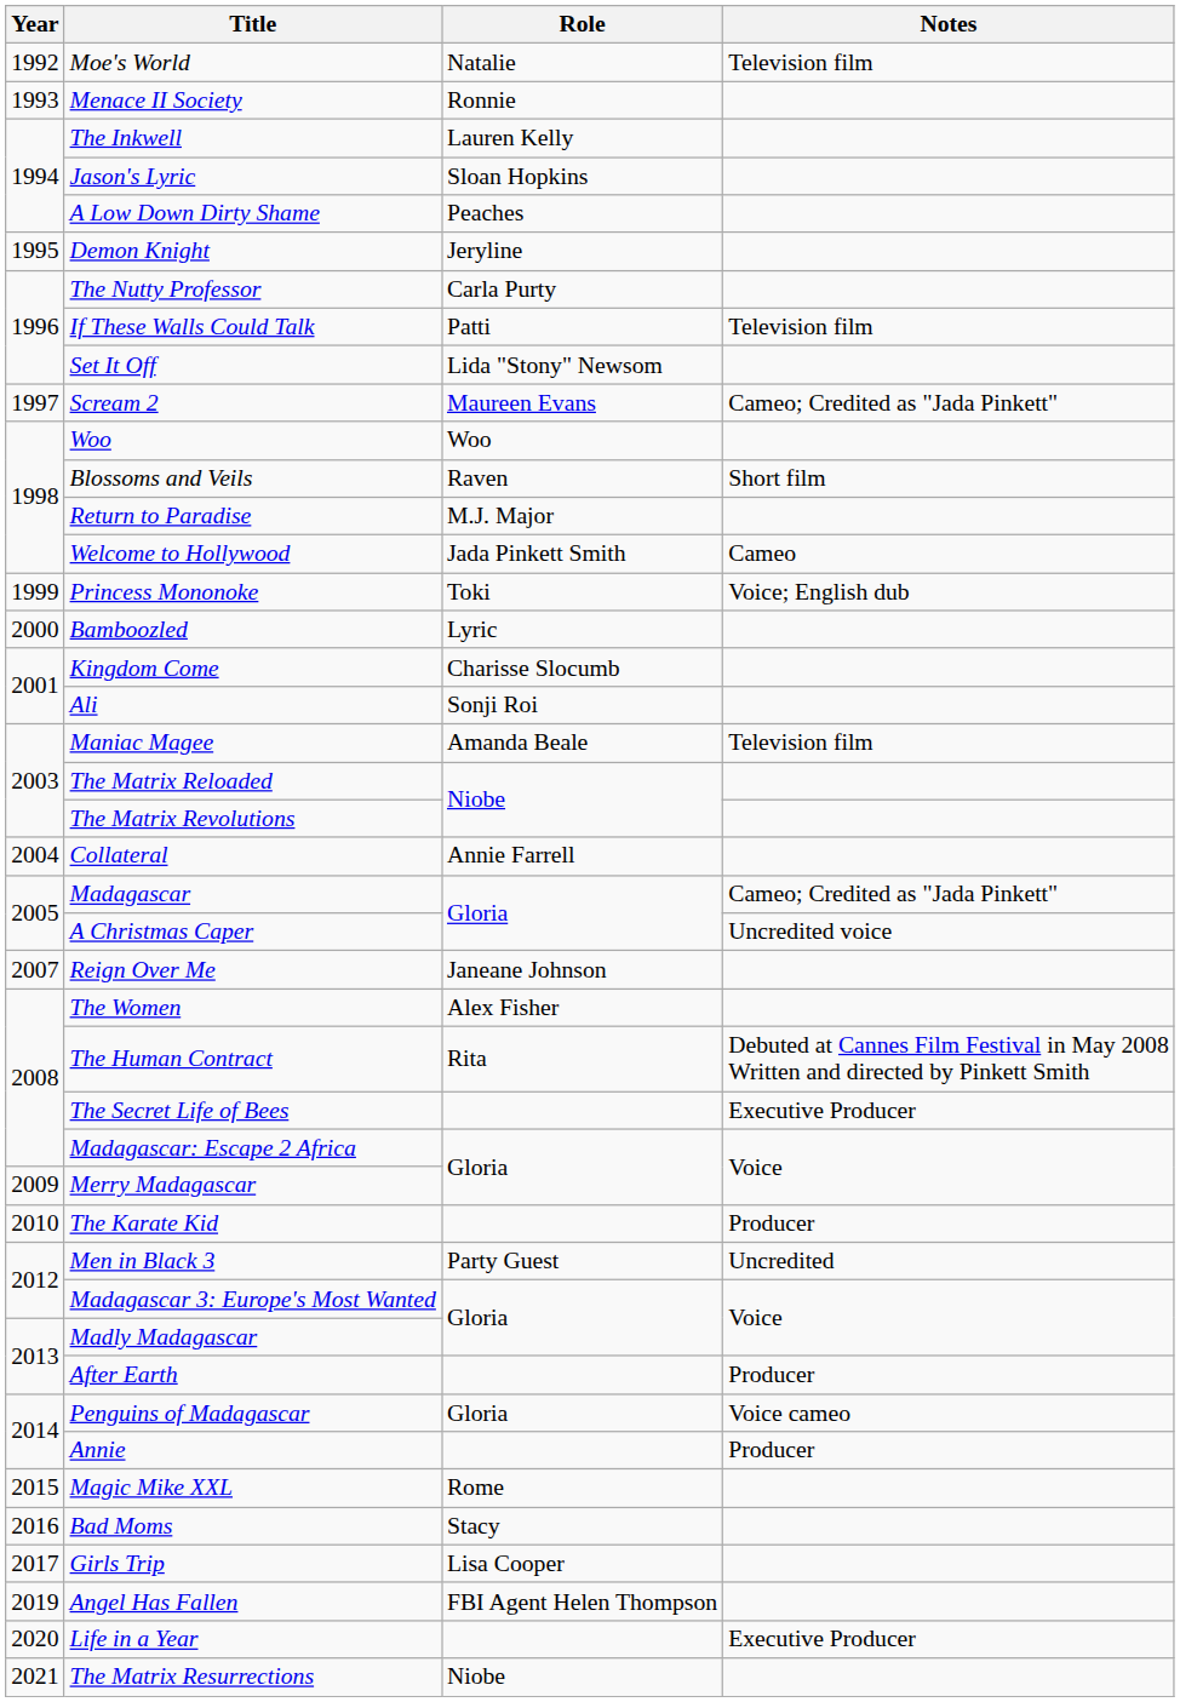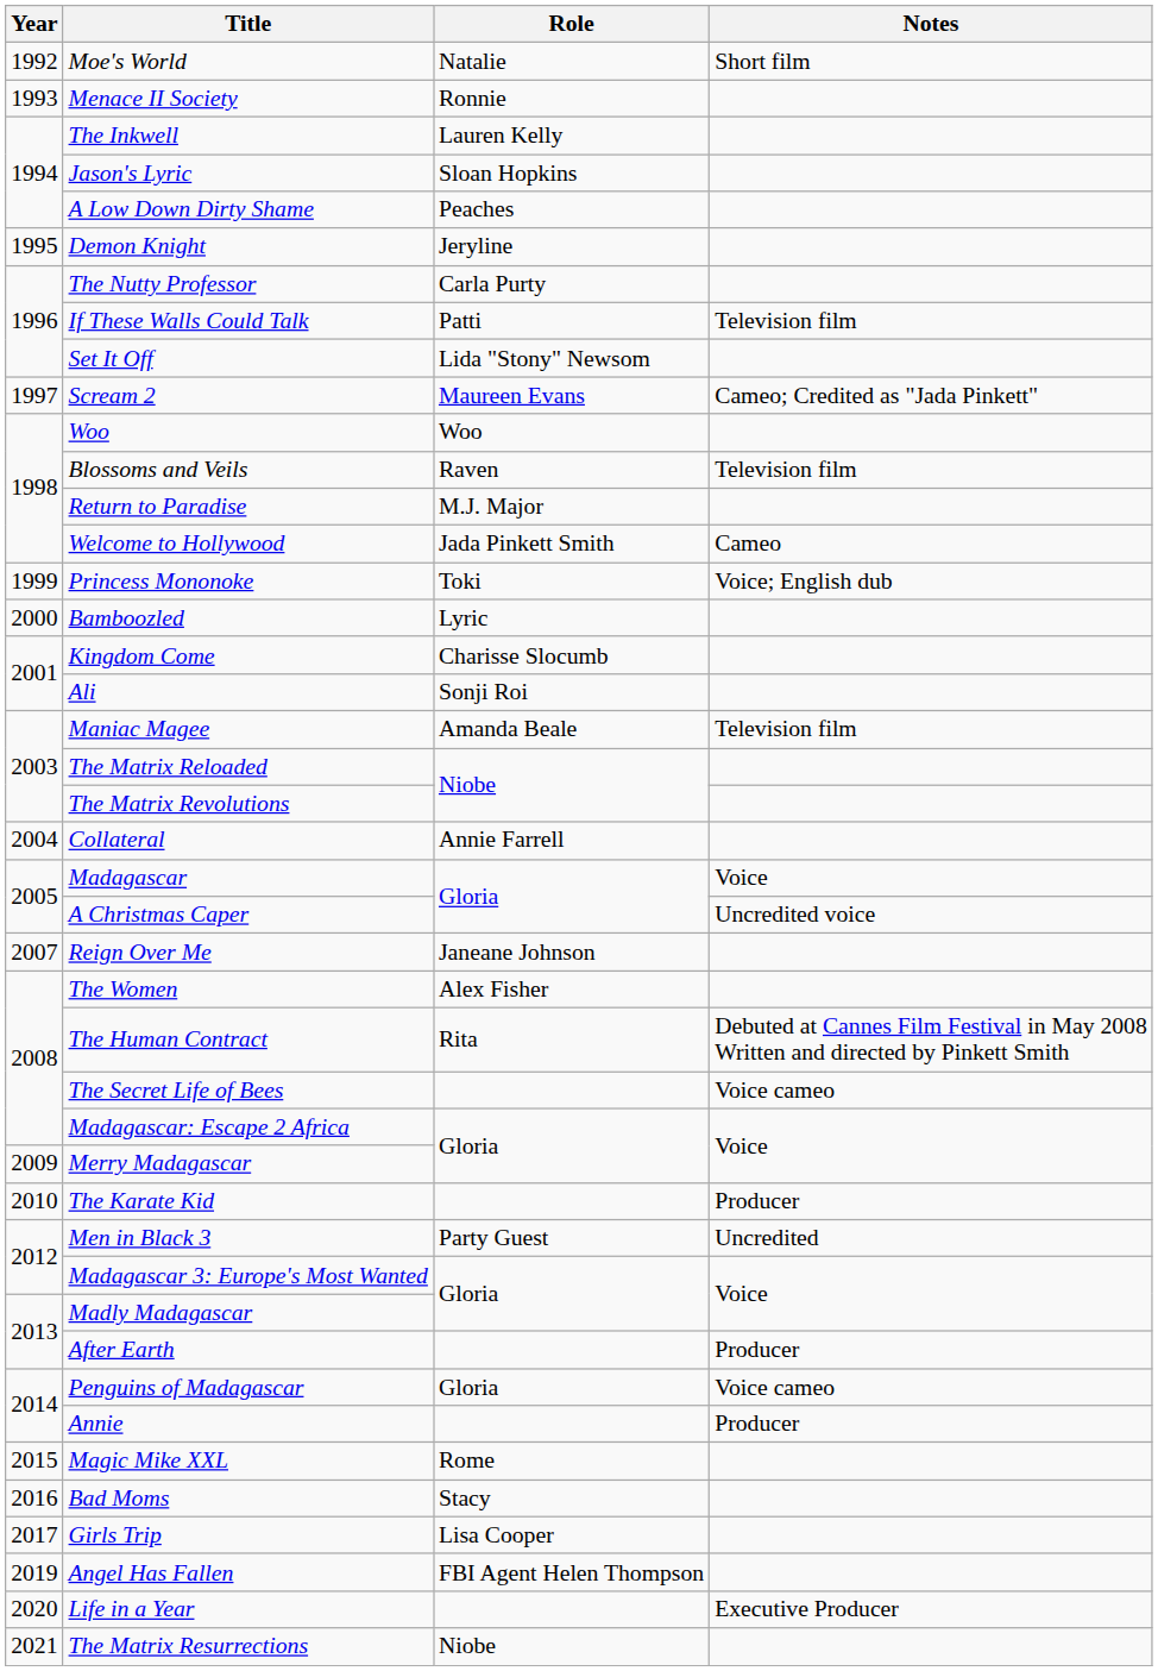Moe's World | Notes: Television film -> Short film
Blossoms and Veils | Notes: Short film -> Television film
Madagascar | Notes: Cameo; Credited as "Jada Pinkett" -> Voice
The Secret Life of Bees | Notes: Executive Producer -> Voice cameo
